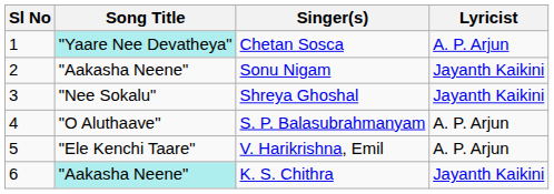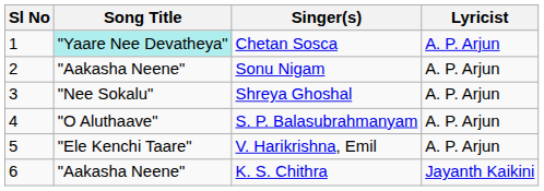Sonu Nigam | Lyricist: Jayanth Kaikini -> A. P. Arjun
Shreya Ghoshal | Lyricist: Jayanth Kaikini -> A. P. Arjun
K. S. Chithra | Song Title: paleturquoise background -> no background
